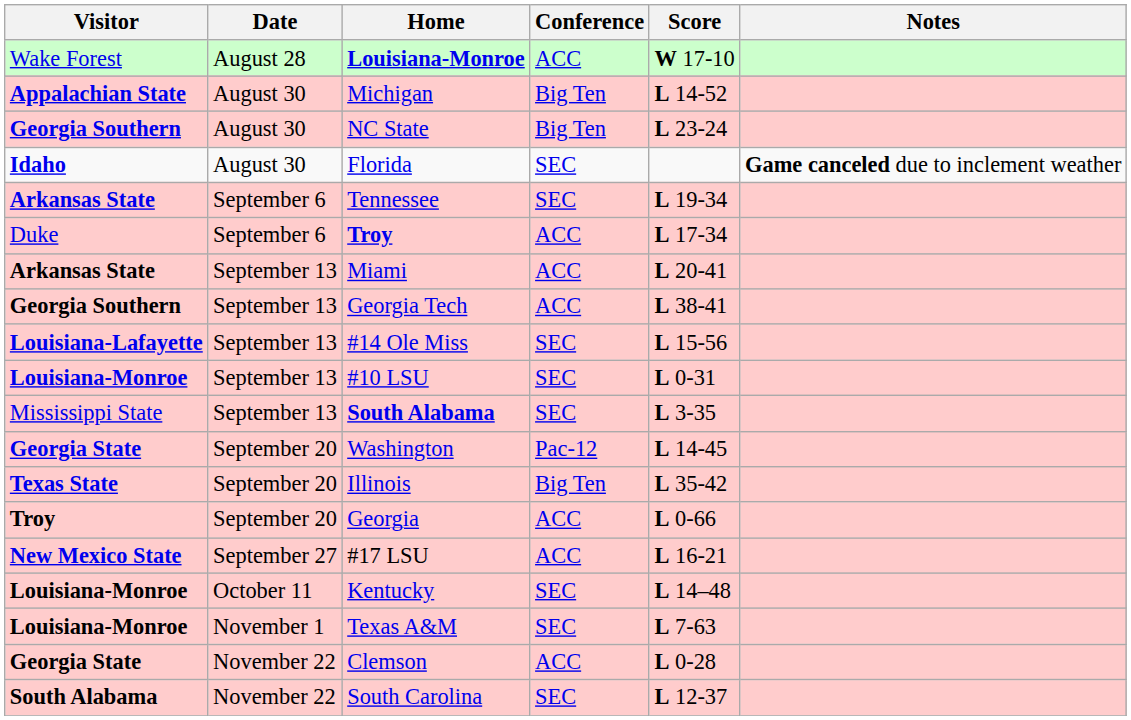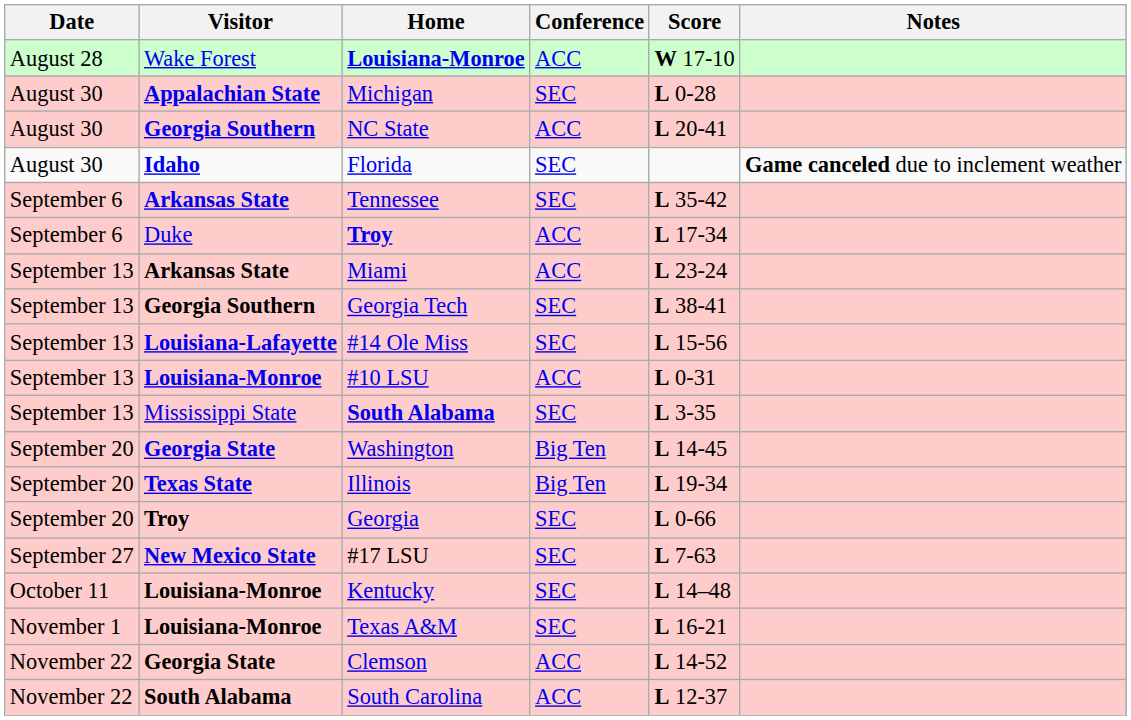columns swapped: Date <-> Visitor
Michigan | Conference: Big Ten -> SEC
Michigan | Score: L 14-52 -> L 0-28
NC State | Conference: Big Ten -> ACC
NC State | Score: L 23-24 -> L 20-41
Tennessee | Score: L 19-34 -> L 35-42
Miami | Score: L 20-41 -> L 23-24
Georgia Tech | Conference: ACC -> SEC
#10 LSU | Conference: SEC -> ACC
Washington | Conference: Pac-12 -> Big Ten
Illinois | Score: L 35-42 -> L 19-34
Georgia | Conference: ACC -> SEC
#17 LSU | Conference: ACC -> SEC
#17 LSU | Score: L 16-21 -> L 7-63
Texas A&M | Score: L 7-63 -> L 16-21
Clemson | Score: L 0-28 -> L 14-52
South Carolina | Conference: SEC -> ACC
